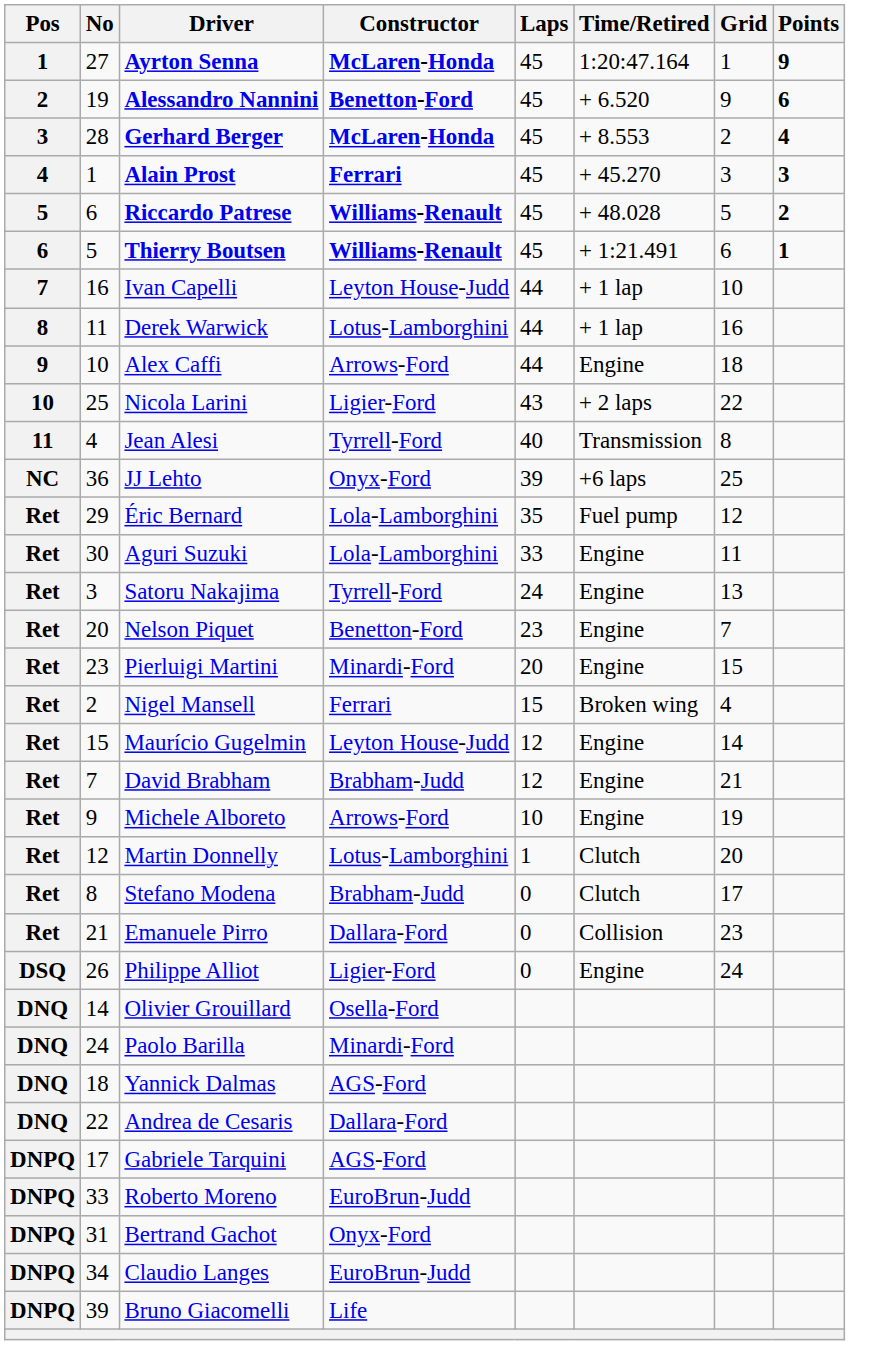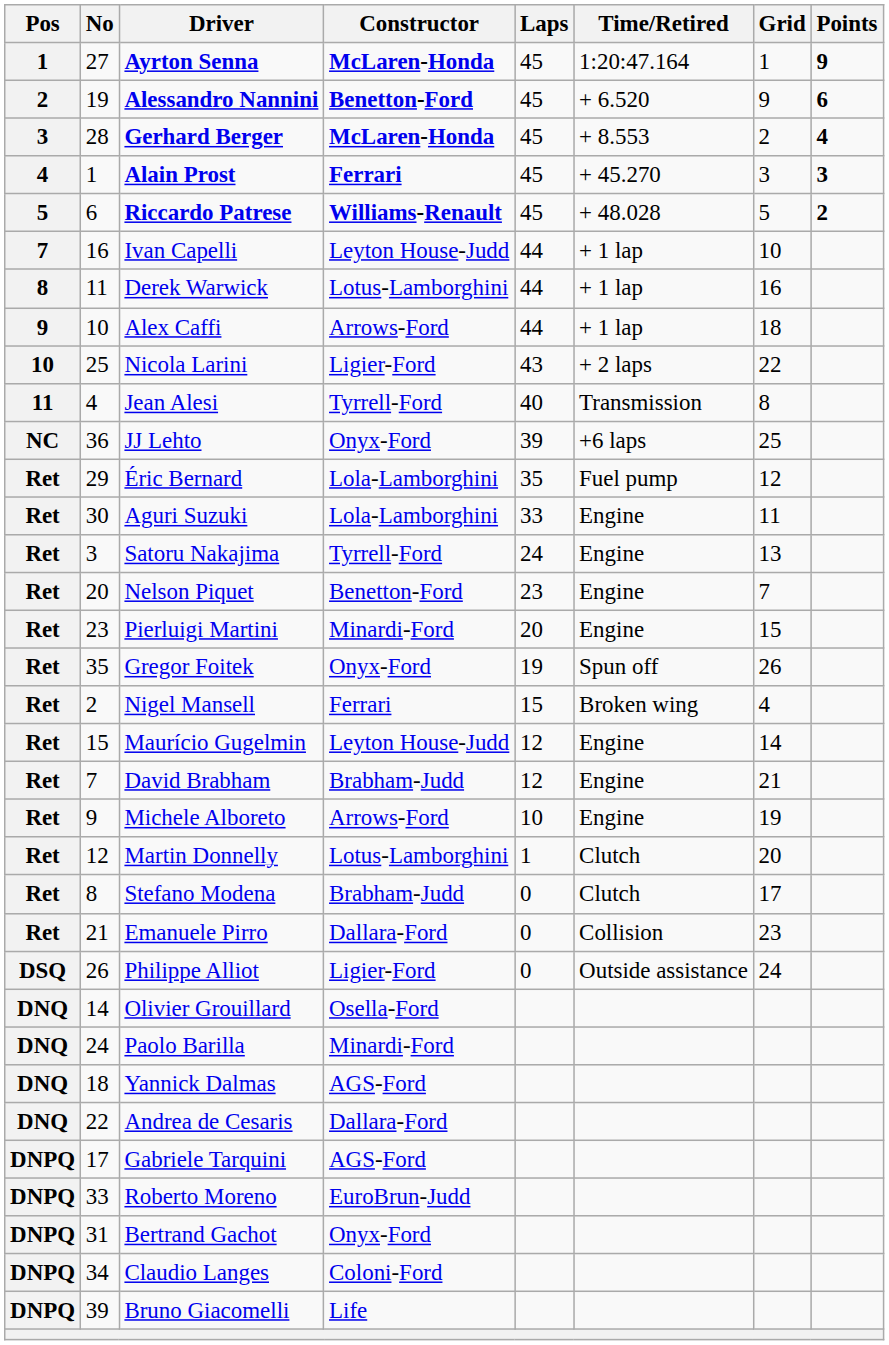- row: 6 | 5 | Thierry Boutsen | Williams-Renault | 45 | + 1:21.491 | 6 | 1
Alex Caffi | Time/Retired: Engine -> + 1 lap
+ row: Ret | 35 | Gregor Foitek | Onyx-Ford | 19 | Spun off | 26
Philippe Alliot | Time/Retired: Engine -> Outside assistance
Claudio Langes | Constructor: EuroBrun-Judd -> Coloni-Ford
